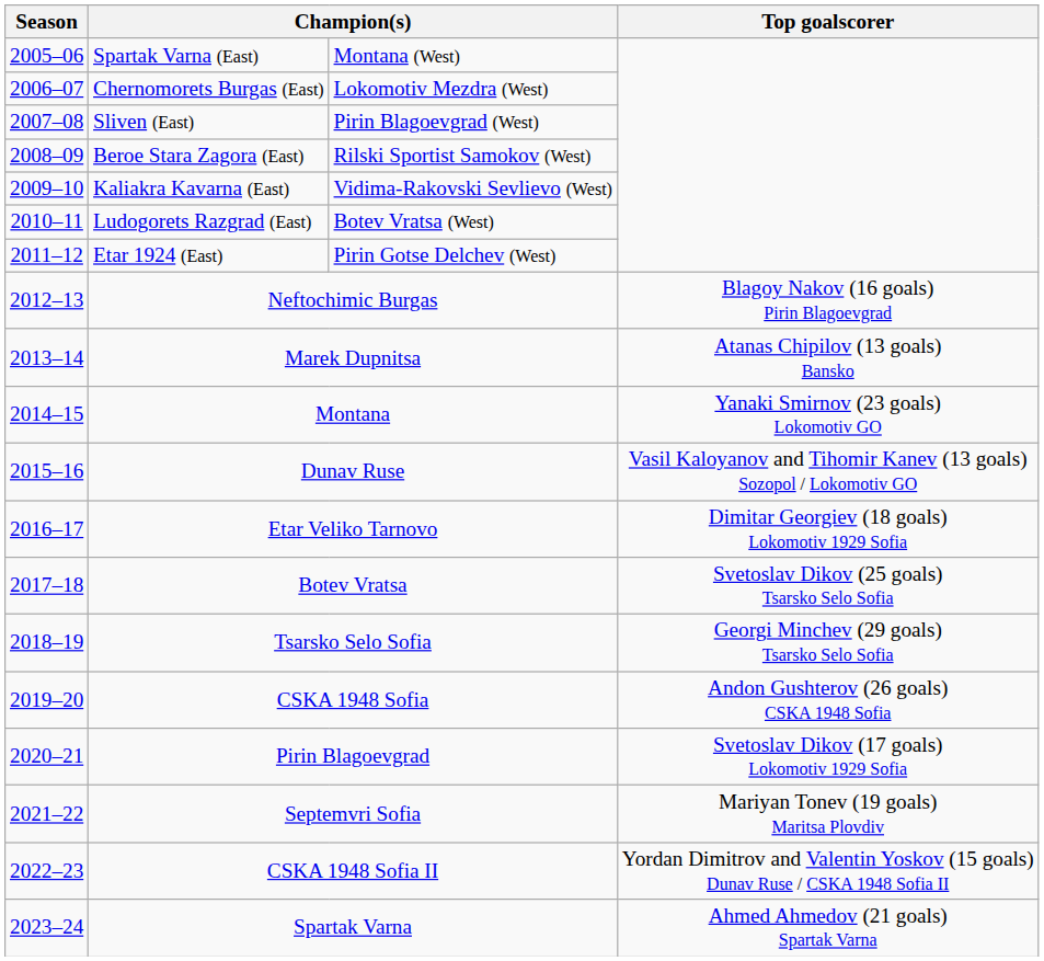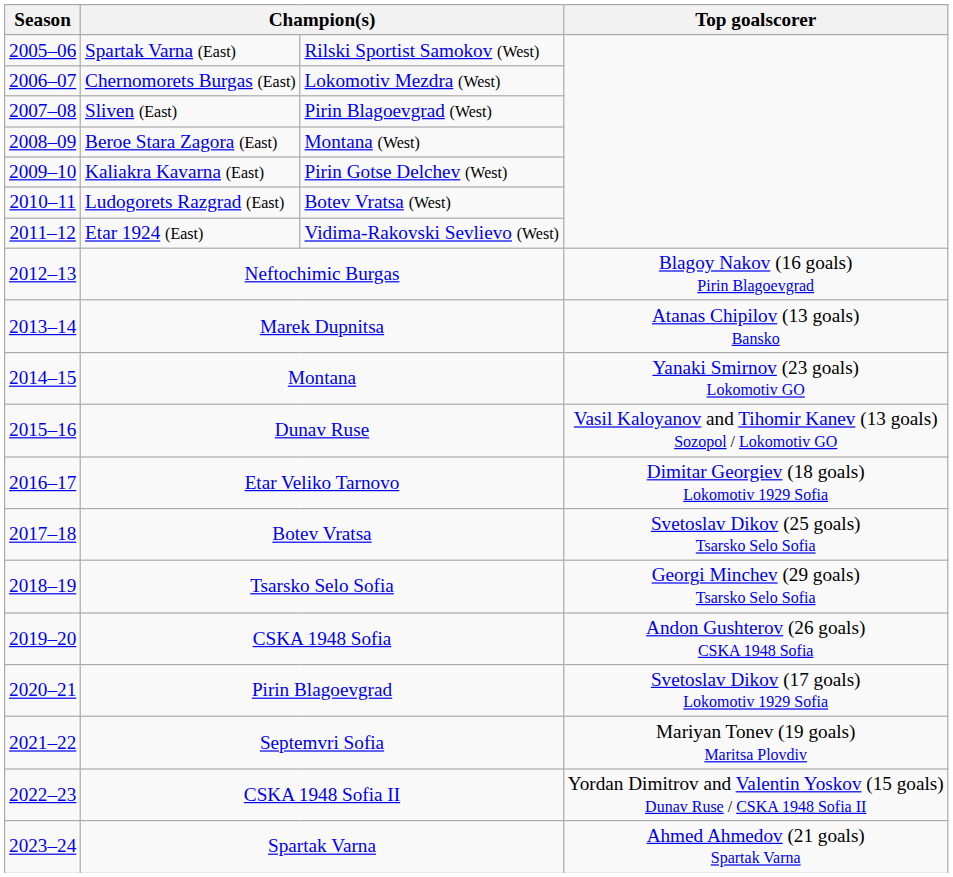Spartak Varna (East) | column 3: Montana (West) -> Rilski Sportist Samokov (West)
Beroe Stara Zagora (East) | column 3: Rilski Sportist Samokov (West) -> Montana (West)
Kaliakra Kavarna (East) | column 3: Vidima-Rakovski Sevlievo (West) -> Pirin Gotse Delchev (West)
Etar 1924 (East) | column 3: Pirin Gotse Delchev (West) -> Vidima-Rakovski Sevlievo (West)
